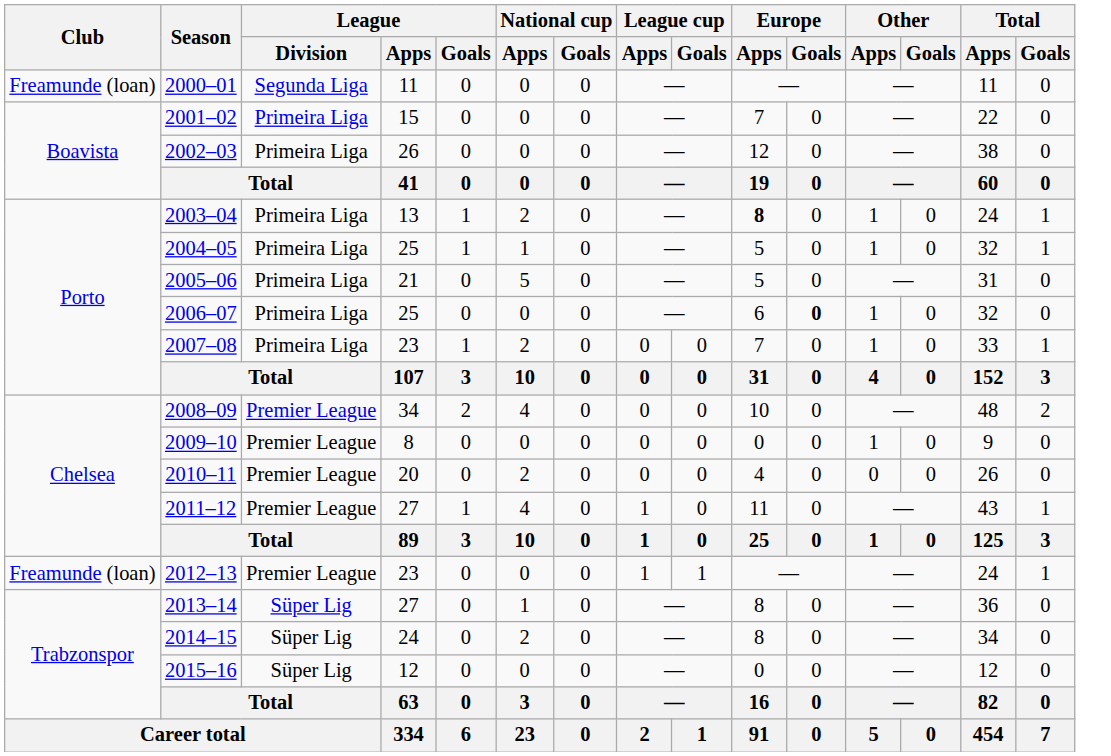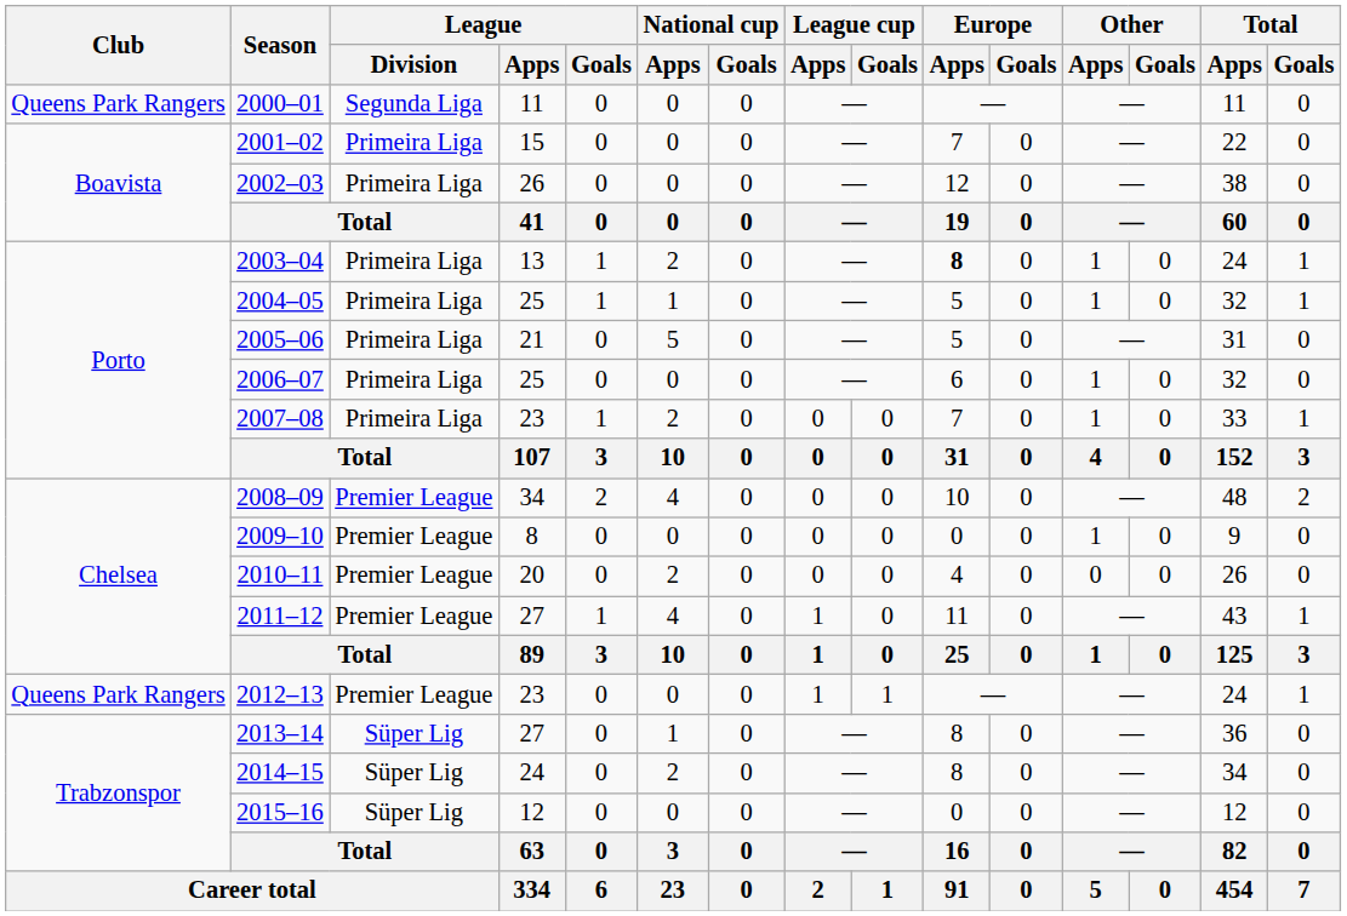2000–01 | Club: Freamunde (loan) -> Queens Park Rangers
2006–07 | Europe / Goals: bold -> normal
2012–13 | Club: Freamunde (loan) -> Queens Park Rangers
